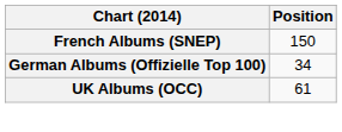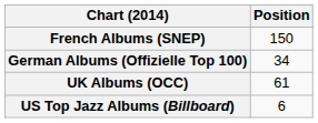+ row: US Top Jazz Albums (Billboard) | 6
